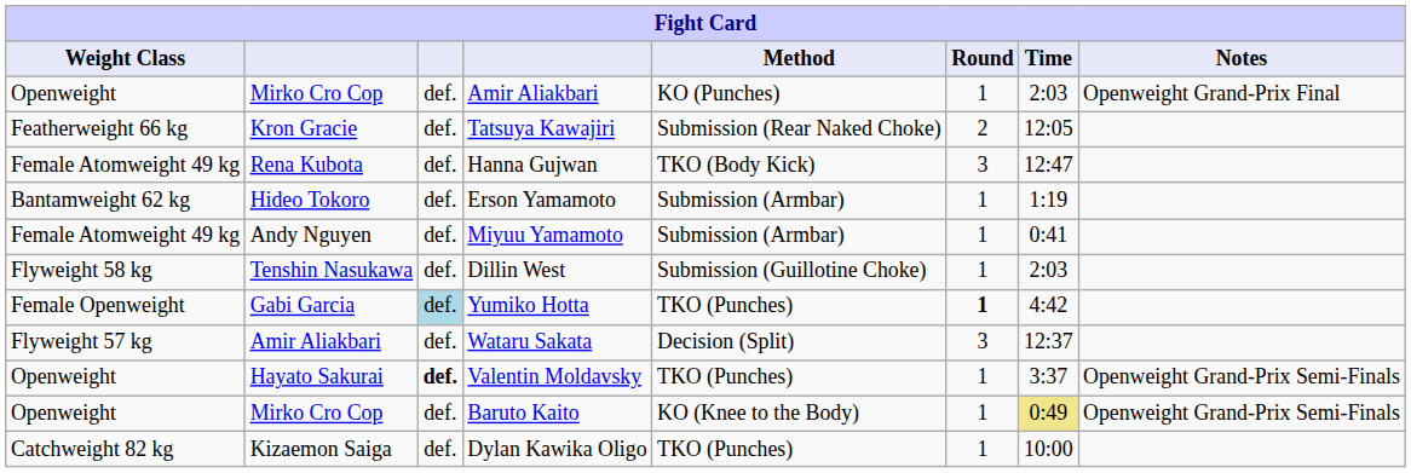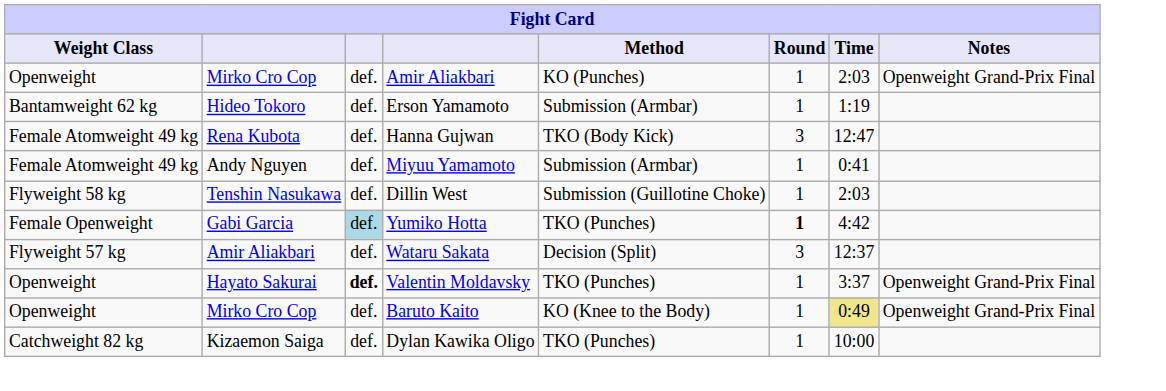- row: Featherweight 66 kg | Kron Gracie | def. | Tatsuya Kawajiri | Submission (Rear Naked Choke) | 2 | 12:05
rows swapped: Erson Yamamoto <-> Hanna Gujwan
Valentin Moldavsky | Notes: Openweight Grand-Prix Semi-Finals -> Openweight Grand-Prix Final
Baruto Kaito | Notes: Openweight Grand-Prix Semi-Finals -> Openweight Grand-Prix Final
